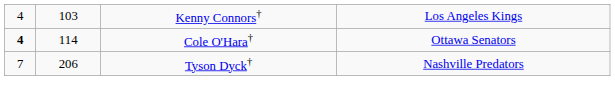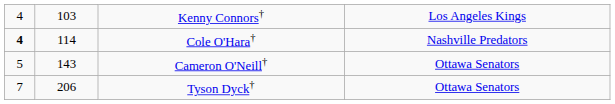Cole O'Hara† | column 4: Ottawa Senators -> Nashville Predators
+ row: 5 | 143 | Cameron O'Neill† | Ottawa Senators
Tyson Dyck† | column 4: Nashville Predators -> Ottawa Senators
